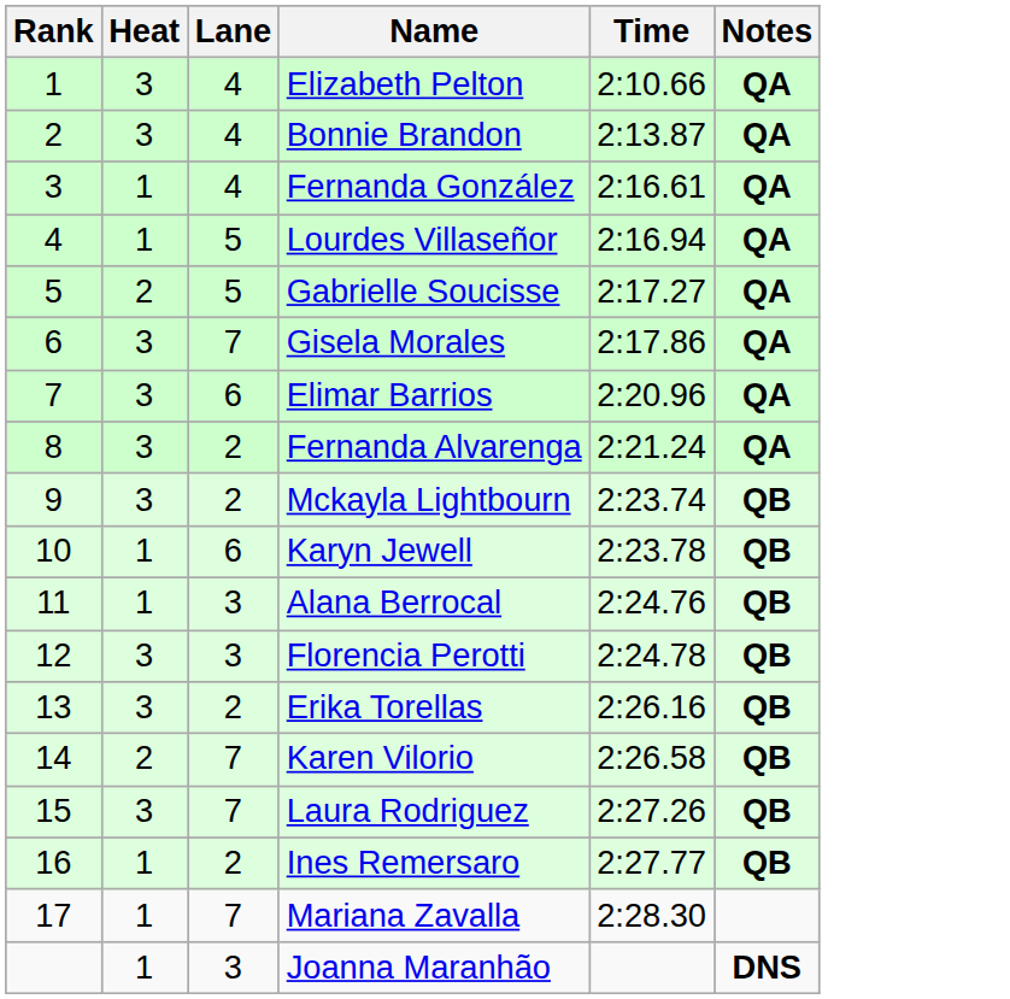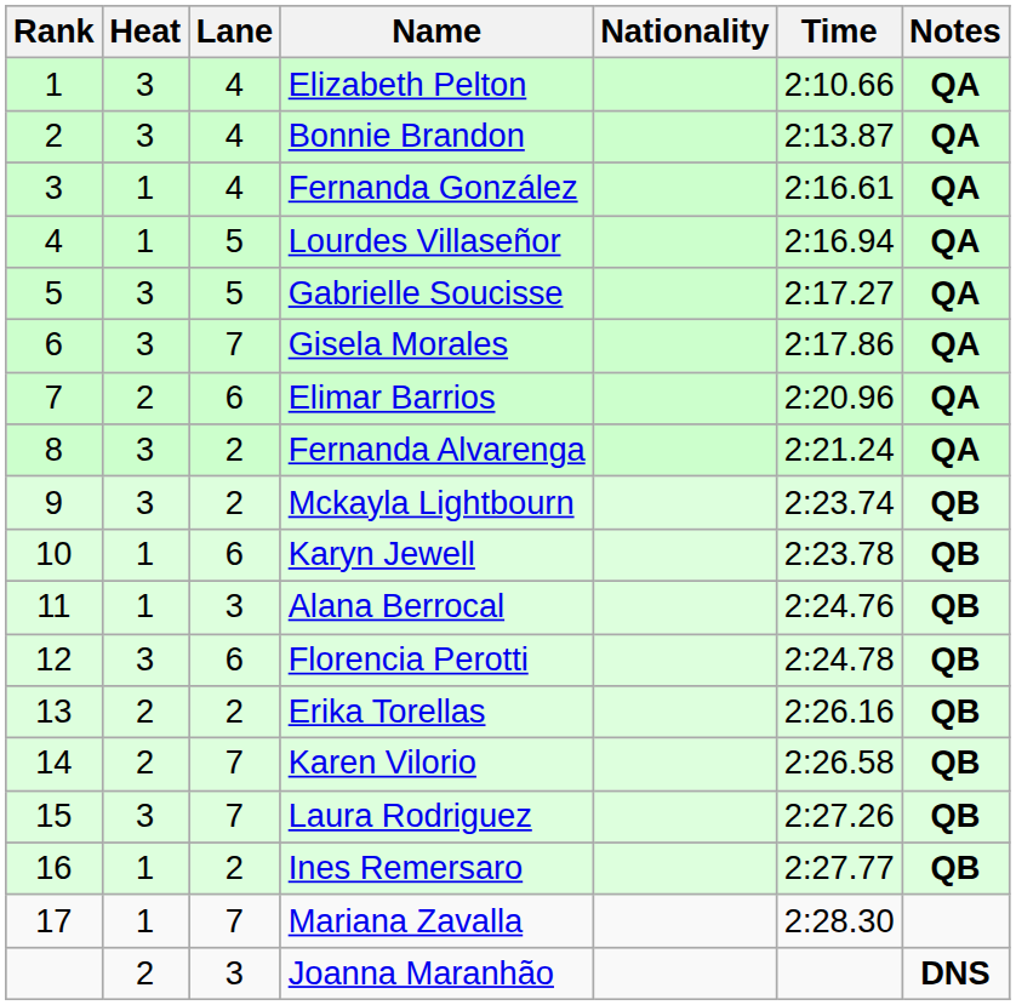+ column: Nationality
Gabrielle Soucisse | Heat: 2 -> 3
Elimar Barrios | Heat: 3 -> 2
Florencia Perotti | Lane: 3 -> 6
Erika Torellas | Heat: 3 -> 2
Joanna Maranhão | Heat: 1 -> 2
